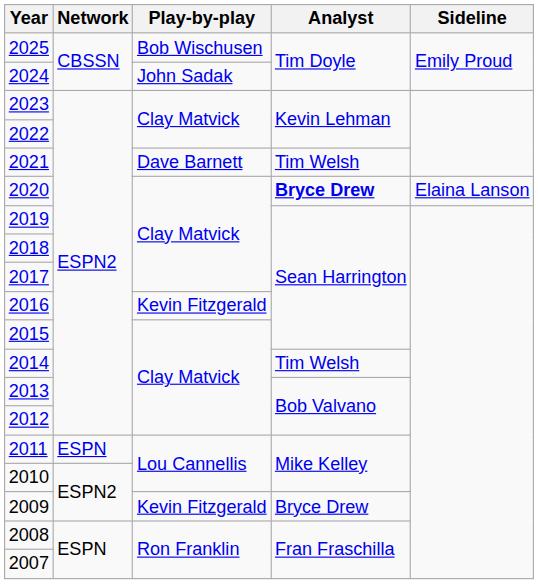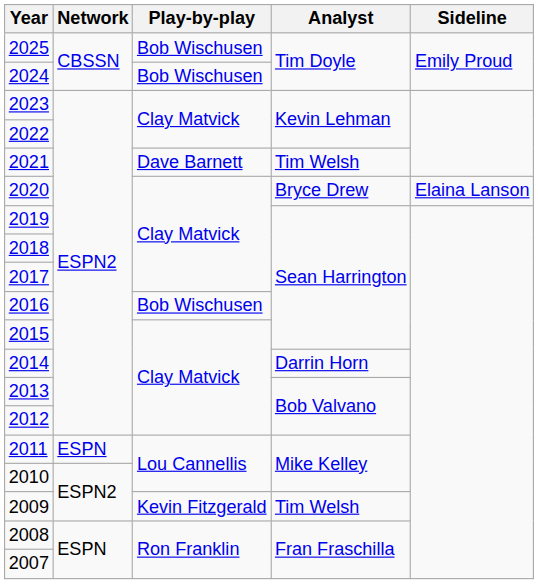2024 | Play-by-play: John Sadak -> Bob Wischusen
2020 | Analyst: bold -> normal
2016 | Play-by-play: Kevin Fitzgerald -> Bob Wischusen
2014 | Analyst: Tim Welsh -> Darrin Horn
2009 | Analyst: Bryce Drew -> Tim Welsh
